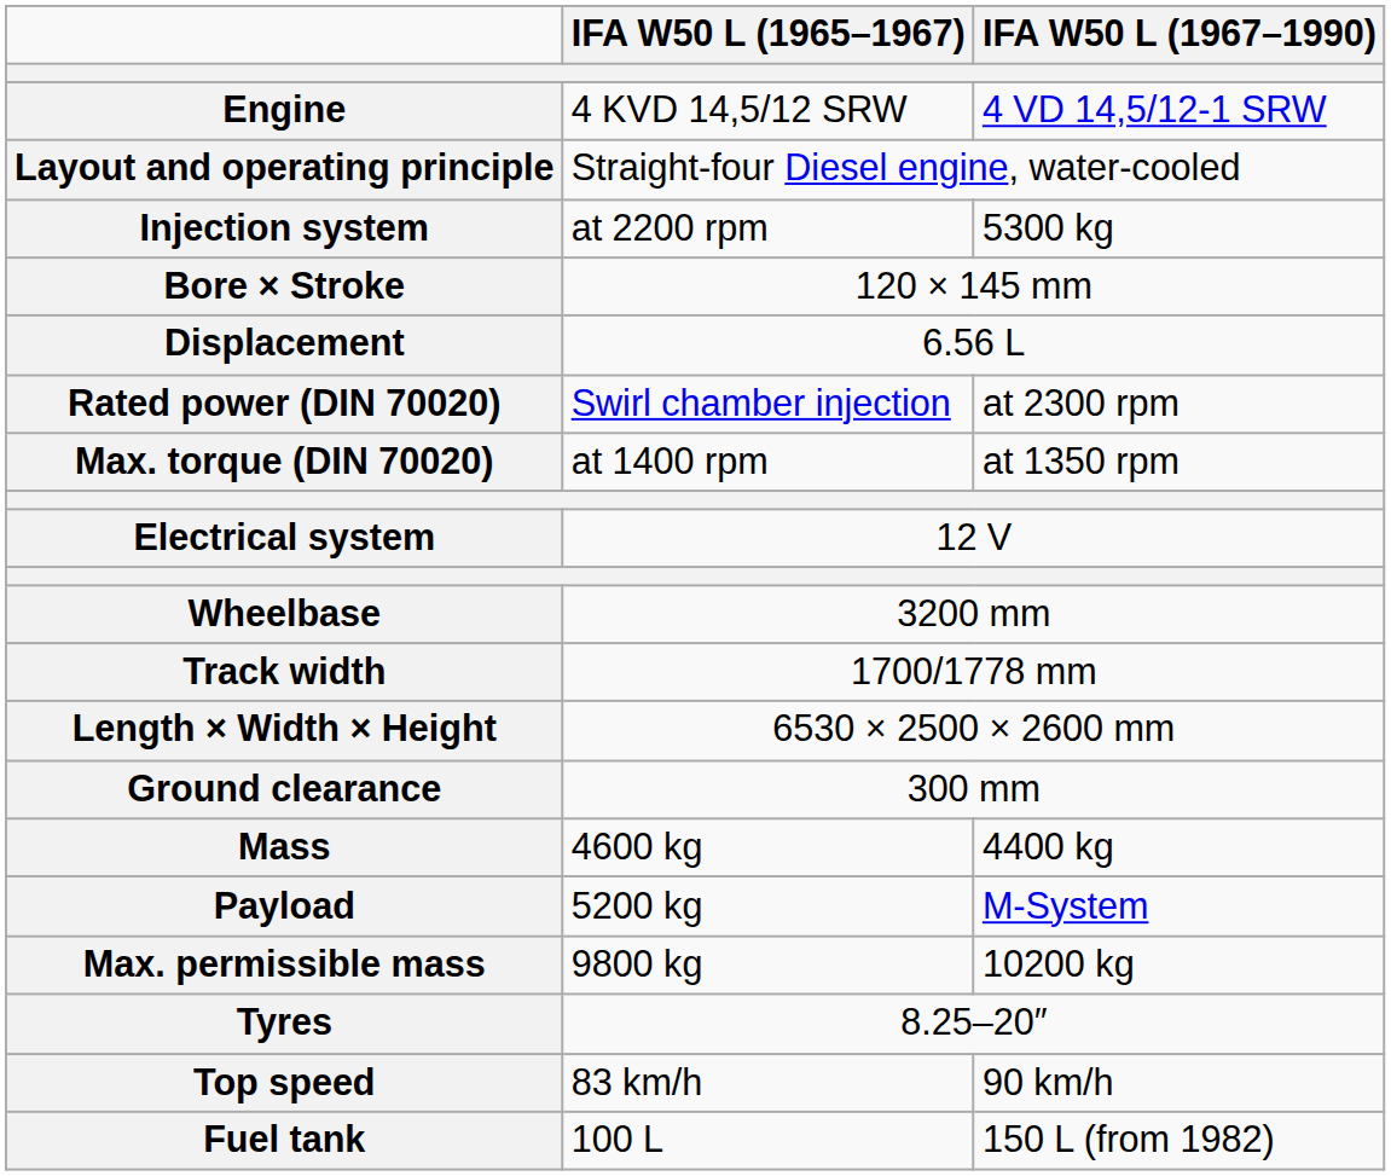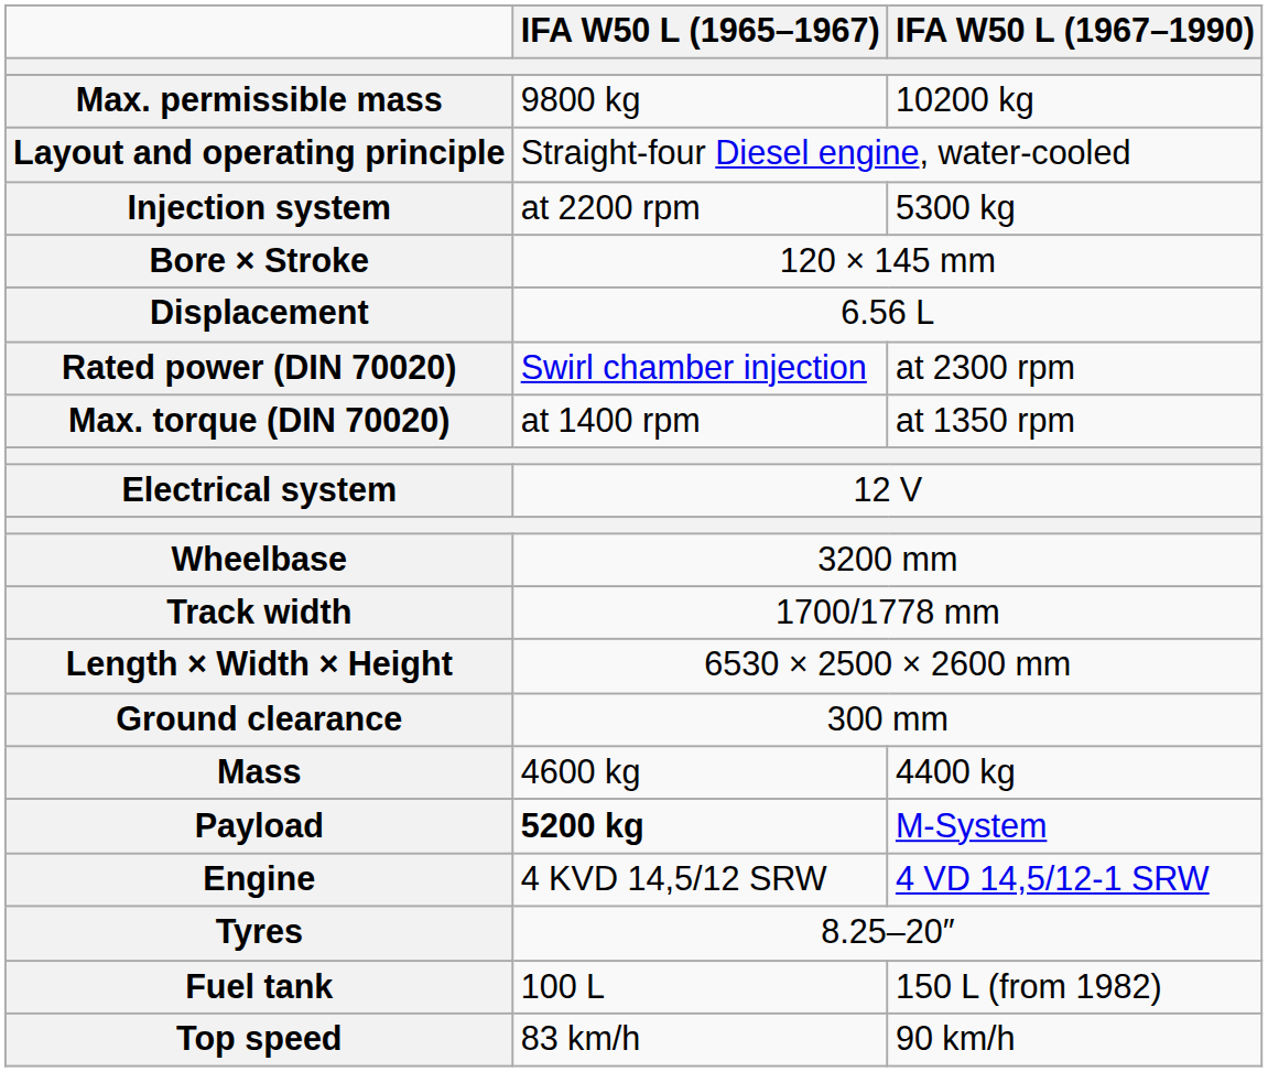rows swapped: Engine <-> Max. permissible mass
Payload | IFA W50 L (1965–1967): normal -> bold
rows swapped: Top speed <-> Fuel tank
